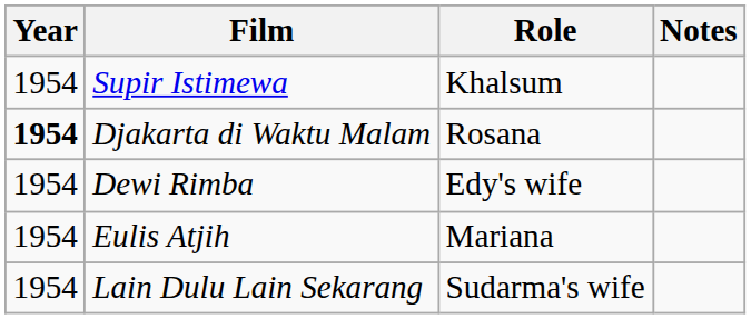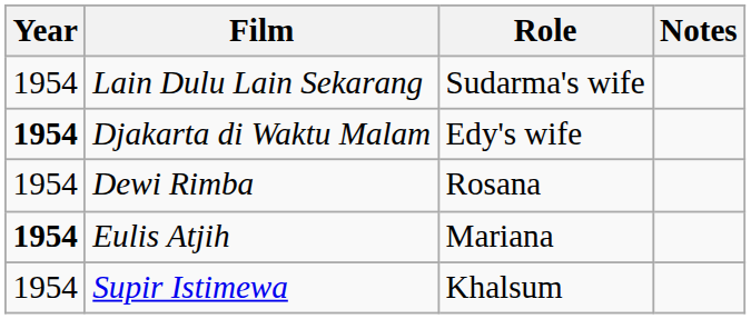rows swapped: Supir Istimewa <-> Lain Dulu Lain Sekarang
Djakarta di Waktu Malam | Role: Rosana -> Edy's wife
Dewi Rimba | Role: Edy's wife -> Rosana
Eulis Atjih | Year: normal -> bold
